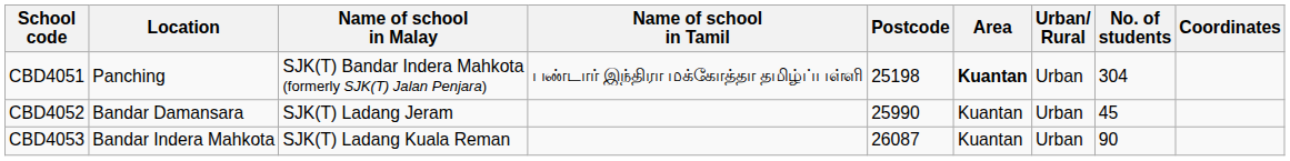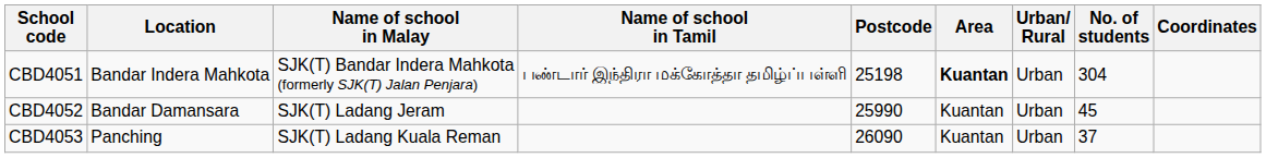CBD4051 | Location: Panching -> Bandar Indera Mahkota
CBD4053 | Location: Bandar Indera Mahkota -> Panching
CBD4053 | Postcode: 26087 -> 26090
CBD4053 | No. of students: 90 -> 37
